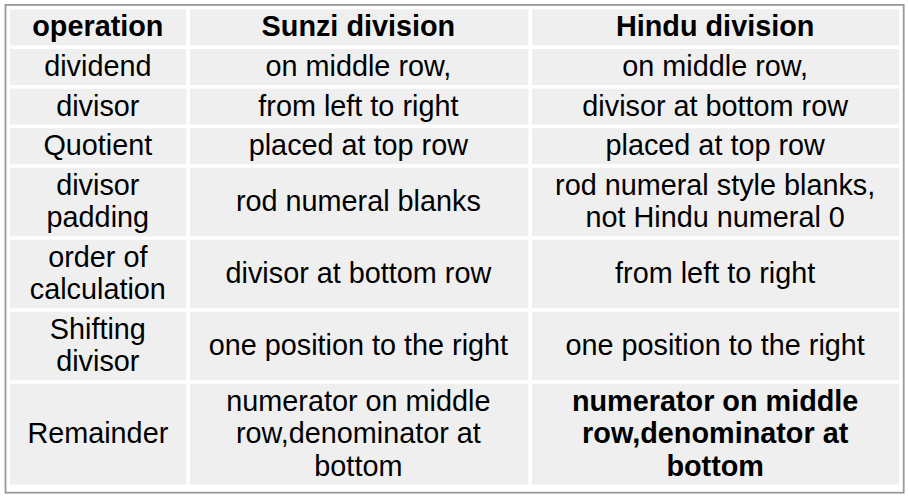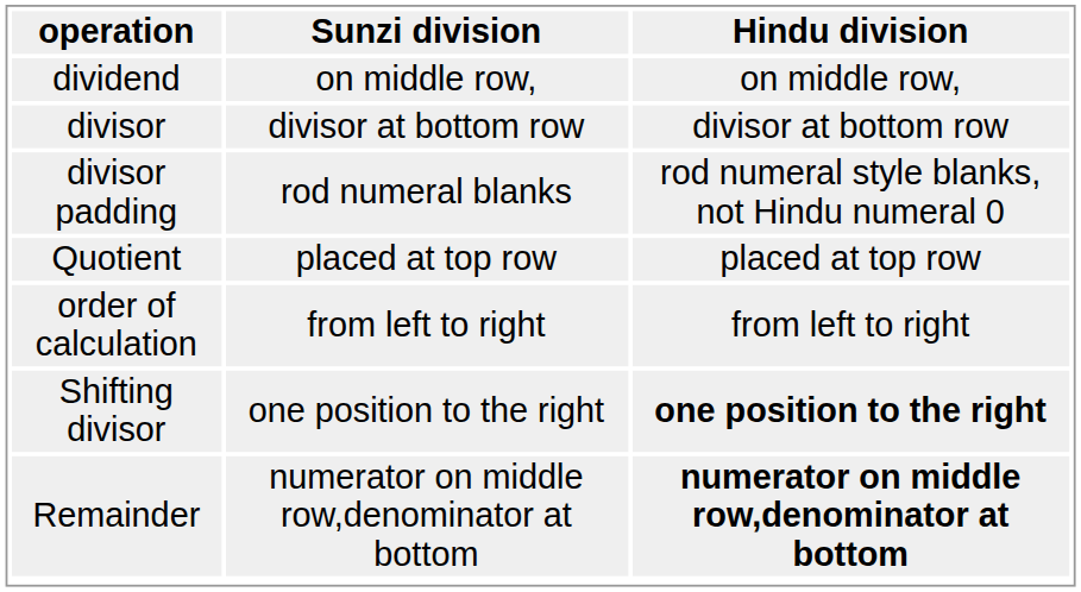divisor | Sunzi division: from left to right -> divisor at bottom row
rows swapped: Quotient <-> divisor padding
order of calculation | Sunzi division: divisor at bottom row -> from left to right
Shifting divisor | Hindu division: normal -> bold
